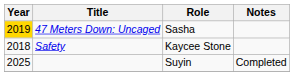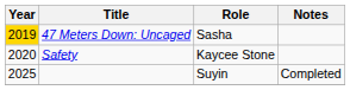Safety | Year: 2018 -> 2020
